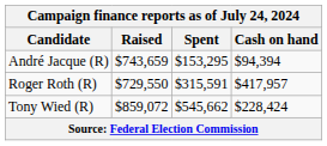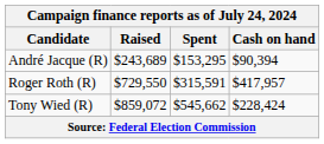André Jacque (R) | Raised: $743,659 -> $243,689
André Jacque (R) | Cash on hand: $94,394 -> $90,394
